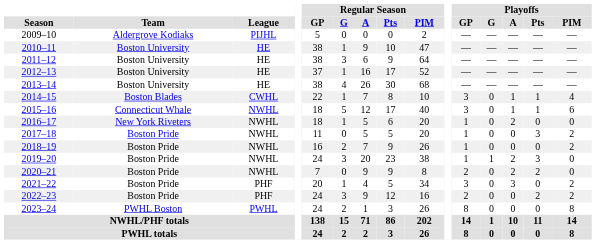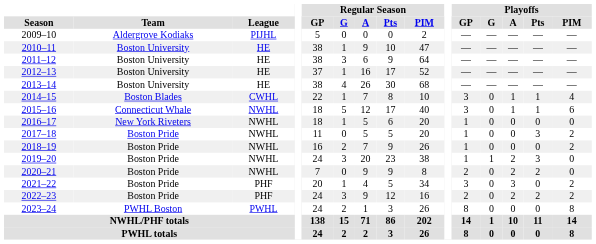2016–17 | Playoffs / A: 2 -> 0
2022–23 | Playoffs / A: 0 -> 2
